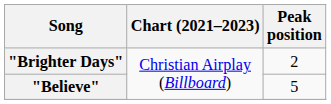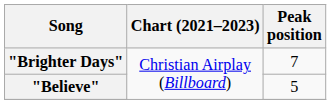"Brighter Days" | Peak position: 2 -> 7
